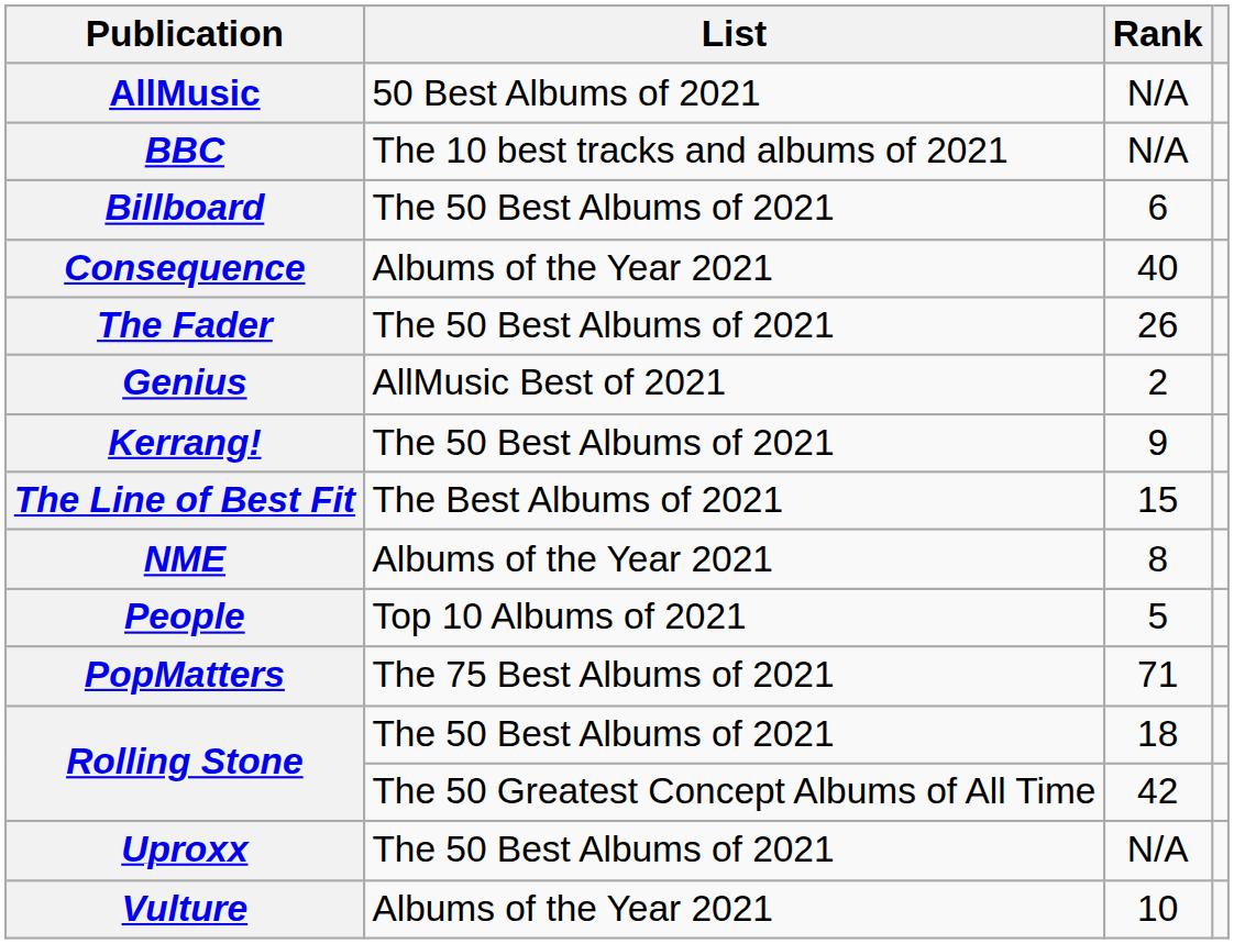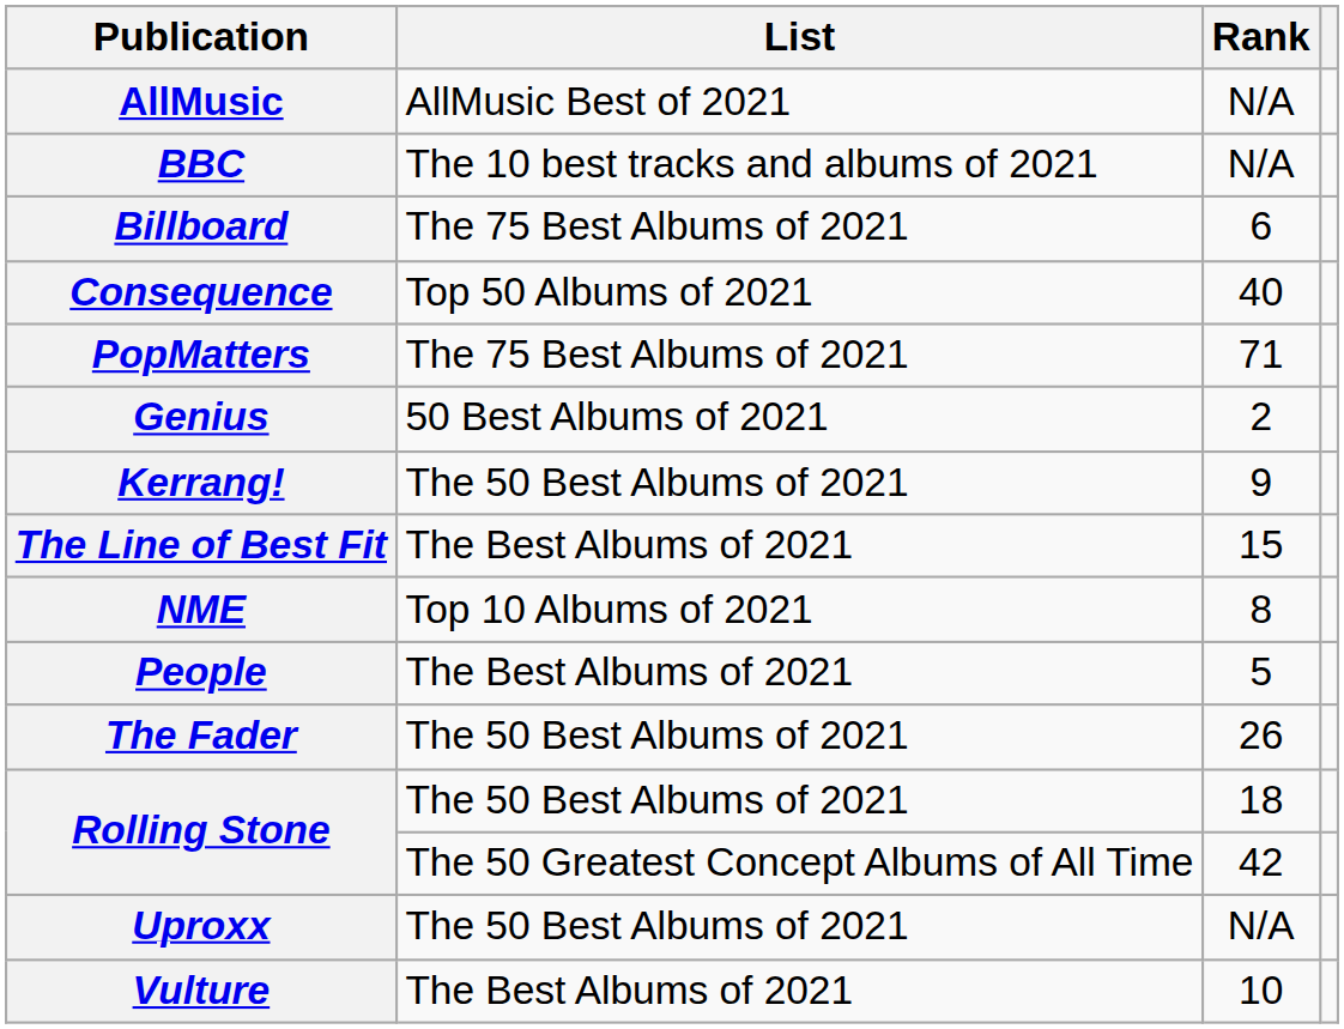AllMusic | List: 50 Best Albums of 2021 -> AllMusic Best of 2021
Billboard | List: The 50 Best Albums of 2021 -> The 75 Best Albums of 2021
Consequence | List: Albums of the Year 2021 -> Top 50 Albums of 2021
rows swapped: The Fader <-> PopMatters
Genius | List: AllMusic Best of 2021 -> 50 Best Albums of 2021
NME | List: Albums of the Year 2021 -> Top 10 Albums of 2021
People | List: Top 10 Albums of 2021 -> The Best Albums of 2021
Vulture | List: Albums of the Year 2021 -> The Best Albums of 2021
